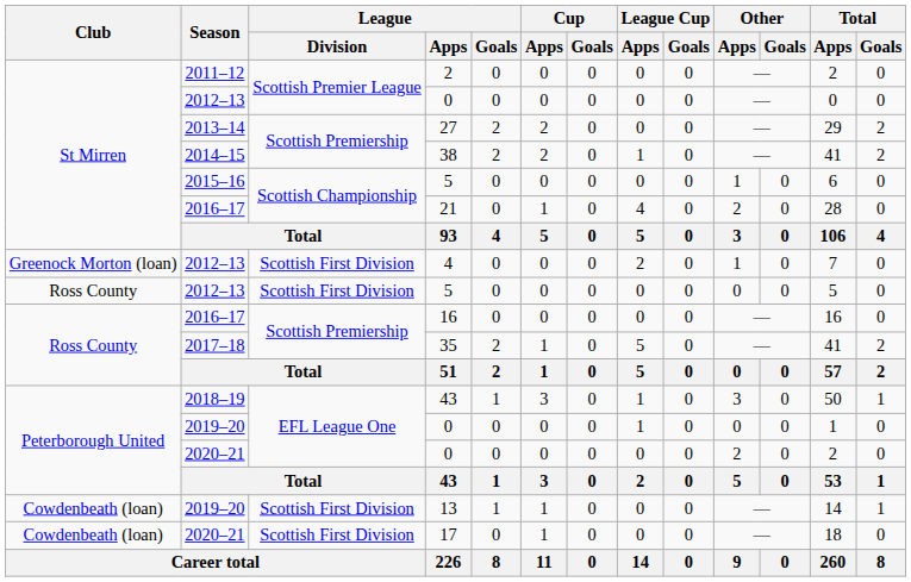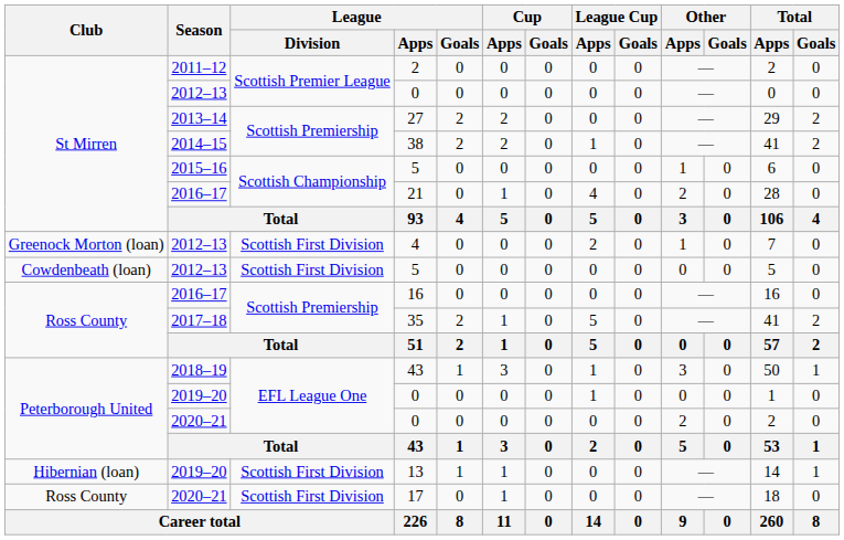2012–13 / 5 | Club: Ross County -> Cowdenbeath (loan)
13 | Club: Cowdenbeath (loan) -> Hibernian (loan)
17 | Club: Cowdenbeath (loan) -> Ross County
